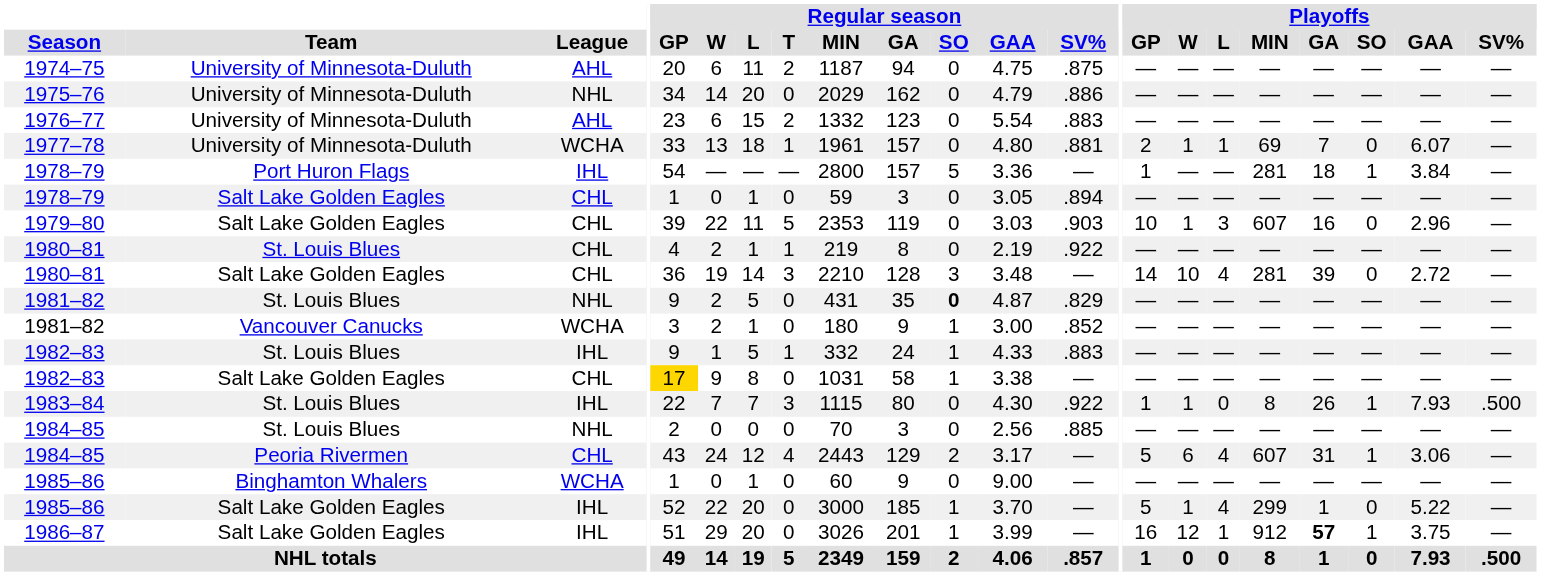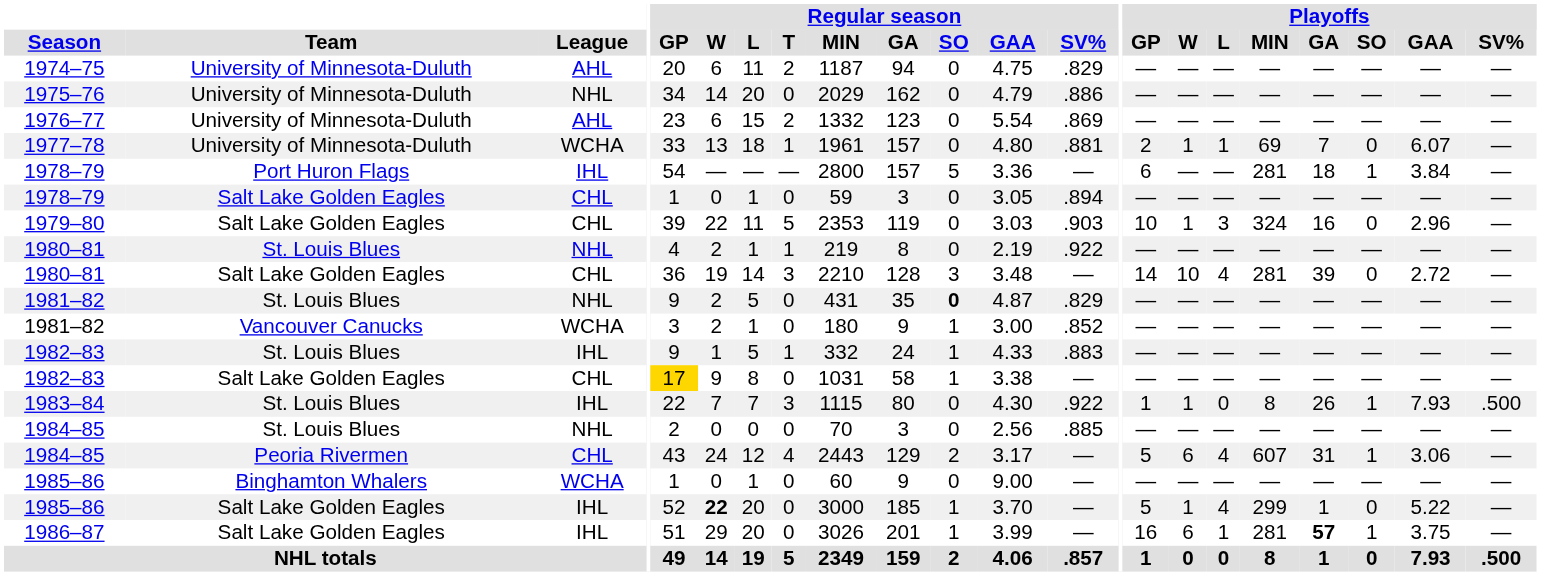1974–75 | Regular season / SV%: .875 -> .829
1976–77 | Regular season / SV%: .883 -> .869
1978–79 / Port Huron Flags | Playoffs / GP: 1 -> 6
1979–80 | Playoffs / MIN: 607 -> 324
1980–81 / St. Louis Blues | League: CHL -> NHL
1985–86 / Salt Lake Golden Eagles | Regular season / W: normal -> bold
1986–87 | Playoffs / W: 12 -> 6
1986–87 | Playoffs / MIN: 912 -> 281
